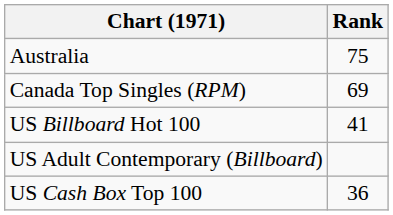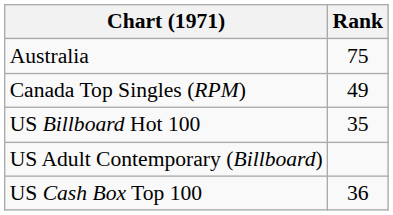Canada Top Singles (RPM) | Rank: 69 -> 49
US Billboard Hot 100 | Rank: 41 -> 35
